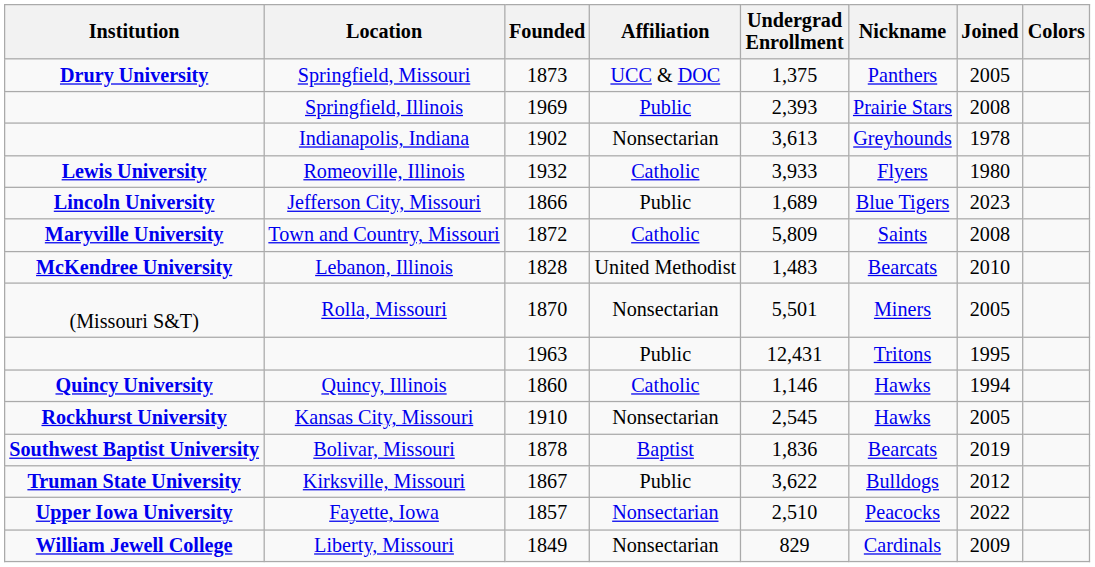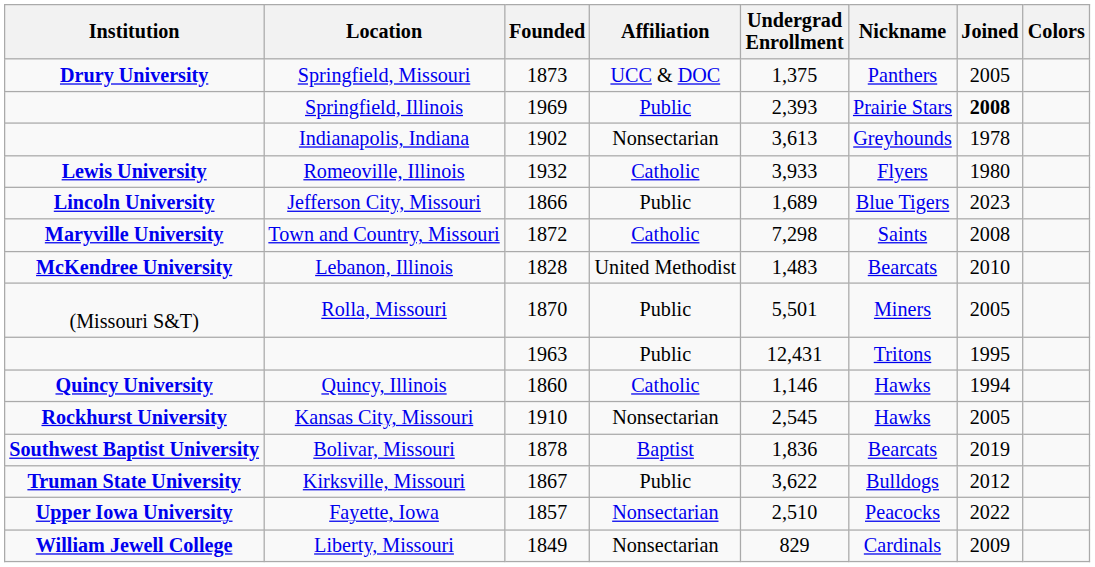Springfield, Illinois | Joined: normal -> bold
Town and Country, Missouri | Undergrad Enrollment: 5,809 -> 7,298
Rolla, Missouri | Affiliation: Nonsectarian -> Public
